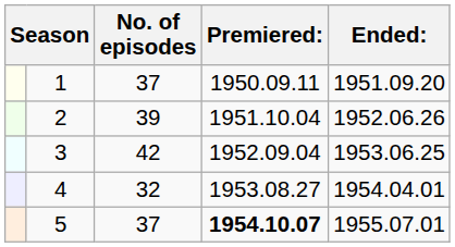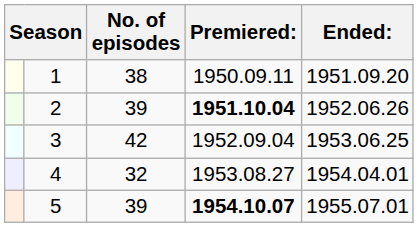1 | No. of episodes: 37 -> 38
2 | Premiered:: normal -> bold
5 | No. of episodes: 37 -> 39
